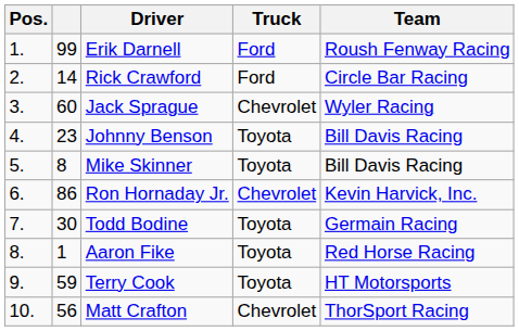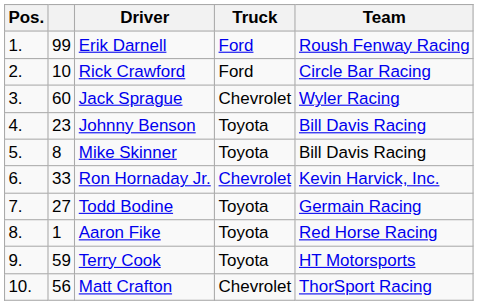Rick Crawford | column 2: 14 -> 10
Ron Hornaday Jr. | column 2: 86 -> 33
Todd Bodine | column 2: 30 -> 27
